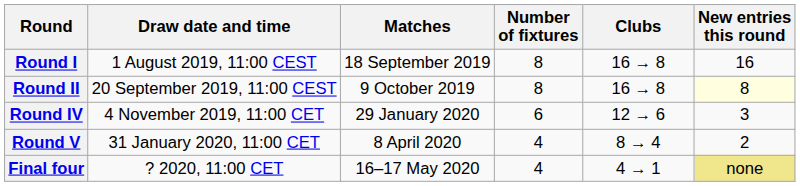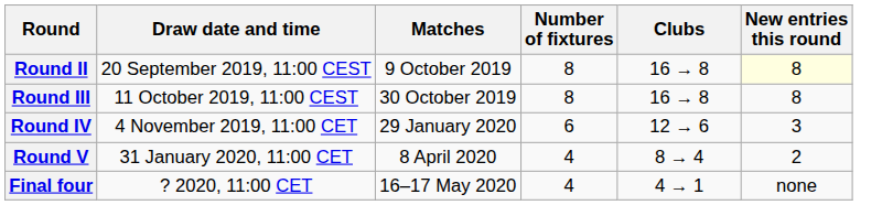- row: Round I | 1 August 2019, 11:00 CEST | 18 September 2019 | 8 | 16 → 8 | 16
+ row: Round III | 11 October 2019, 11:00 CEST | 30 October 2019 | 8 | 16 → 8 | 8
Final four | New entries this round: khaki background -> no background
